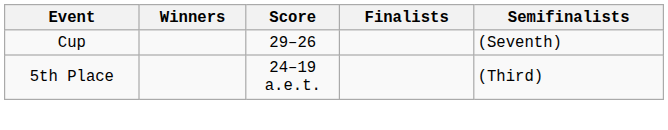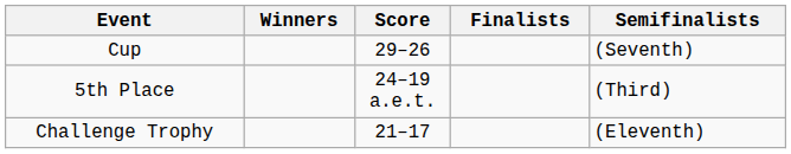+ row: Challenge Trophy | 21–17 | (Eleventh)
